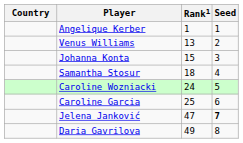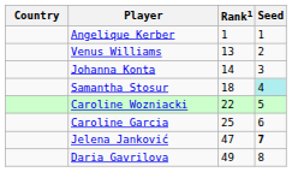Johanna Konta | Rank1: 15 -> 14
Samantha Stosur | Seed: no background -> paleturquoise background
Caroline Wozniacki | Rank1: 24 -> 22
